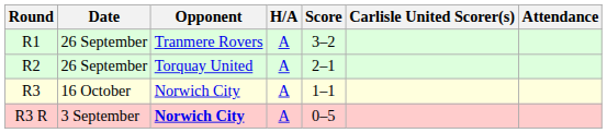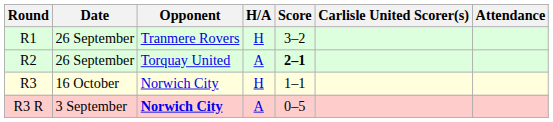R1 | H/A: A -> H
R2 | Score: normal -> bold
R3 | H/A: A -> H
